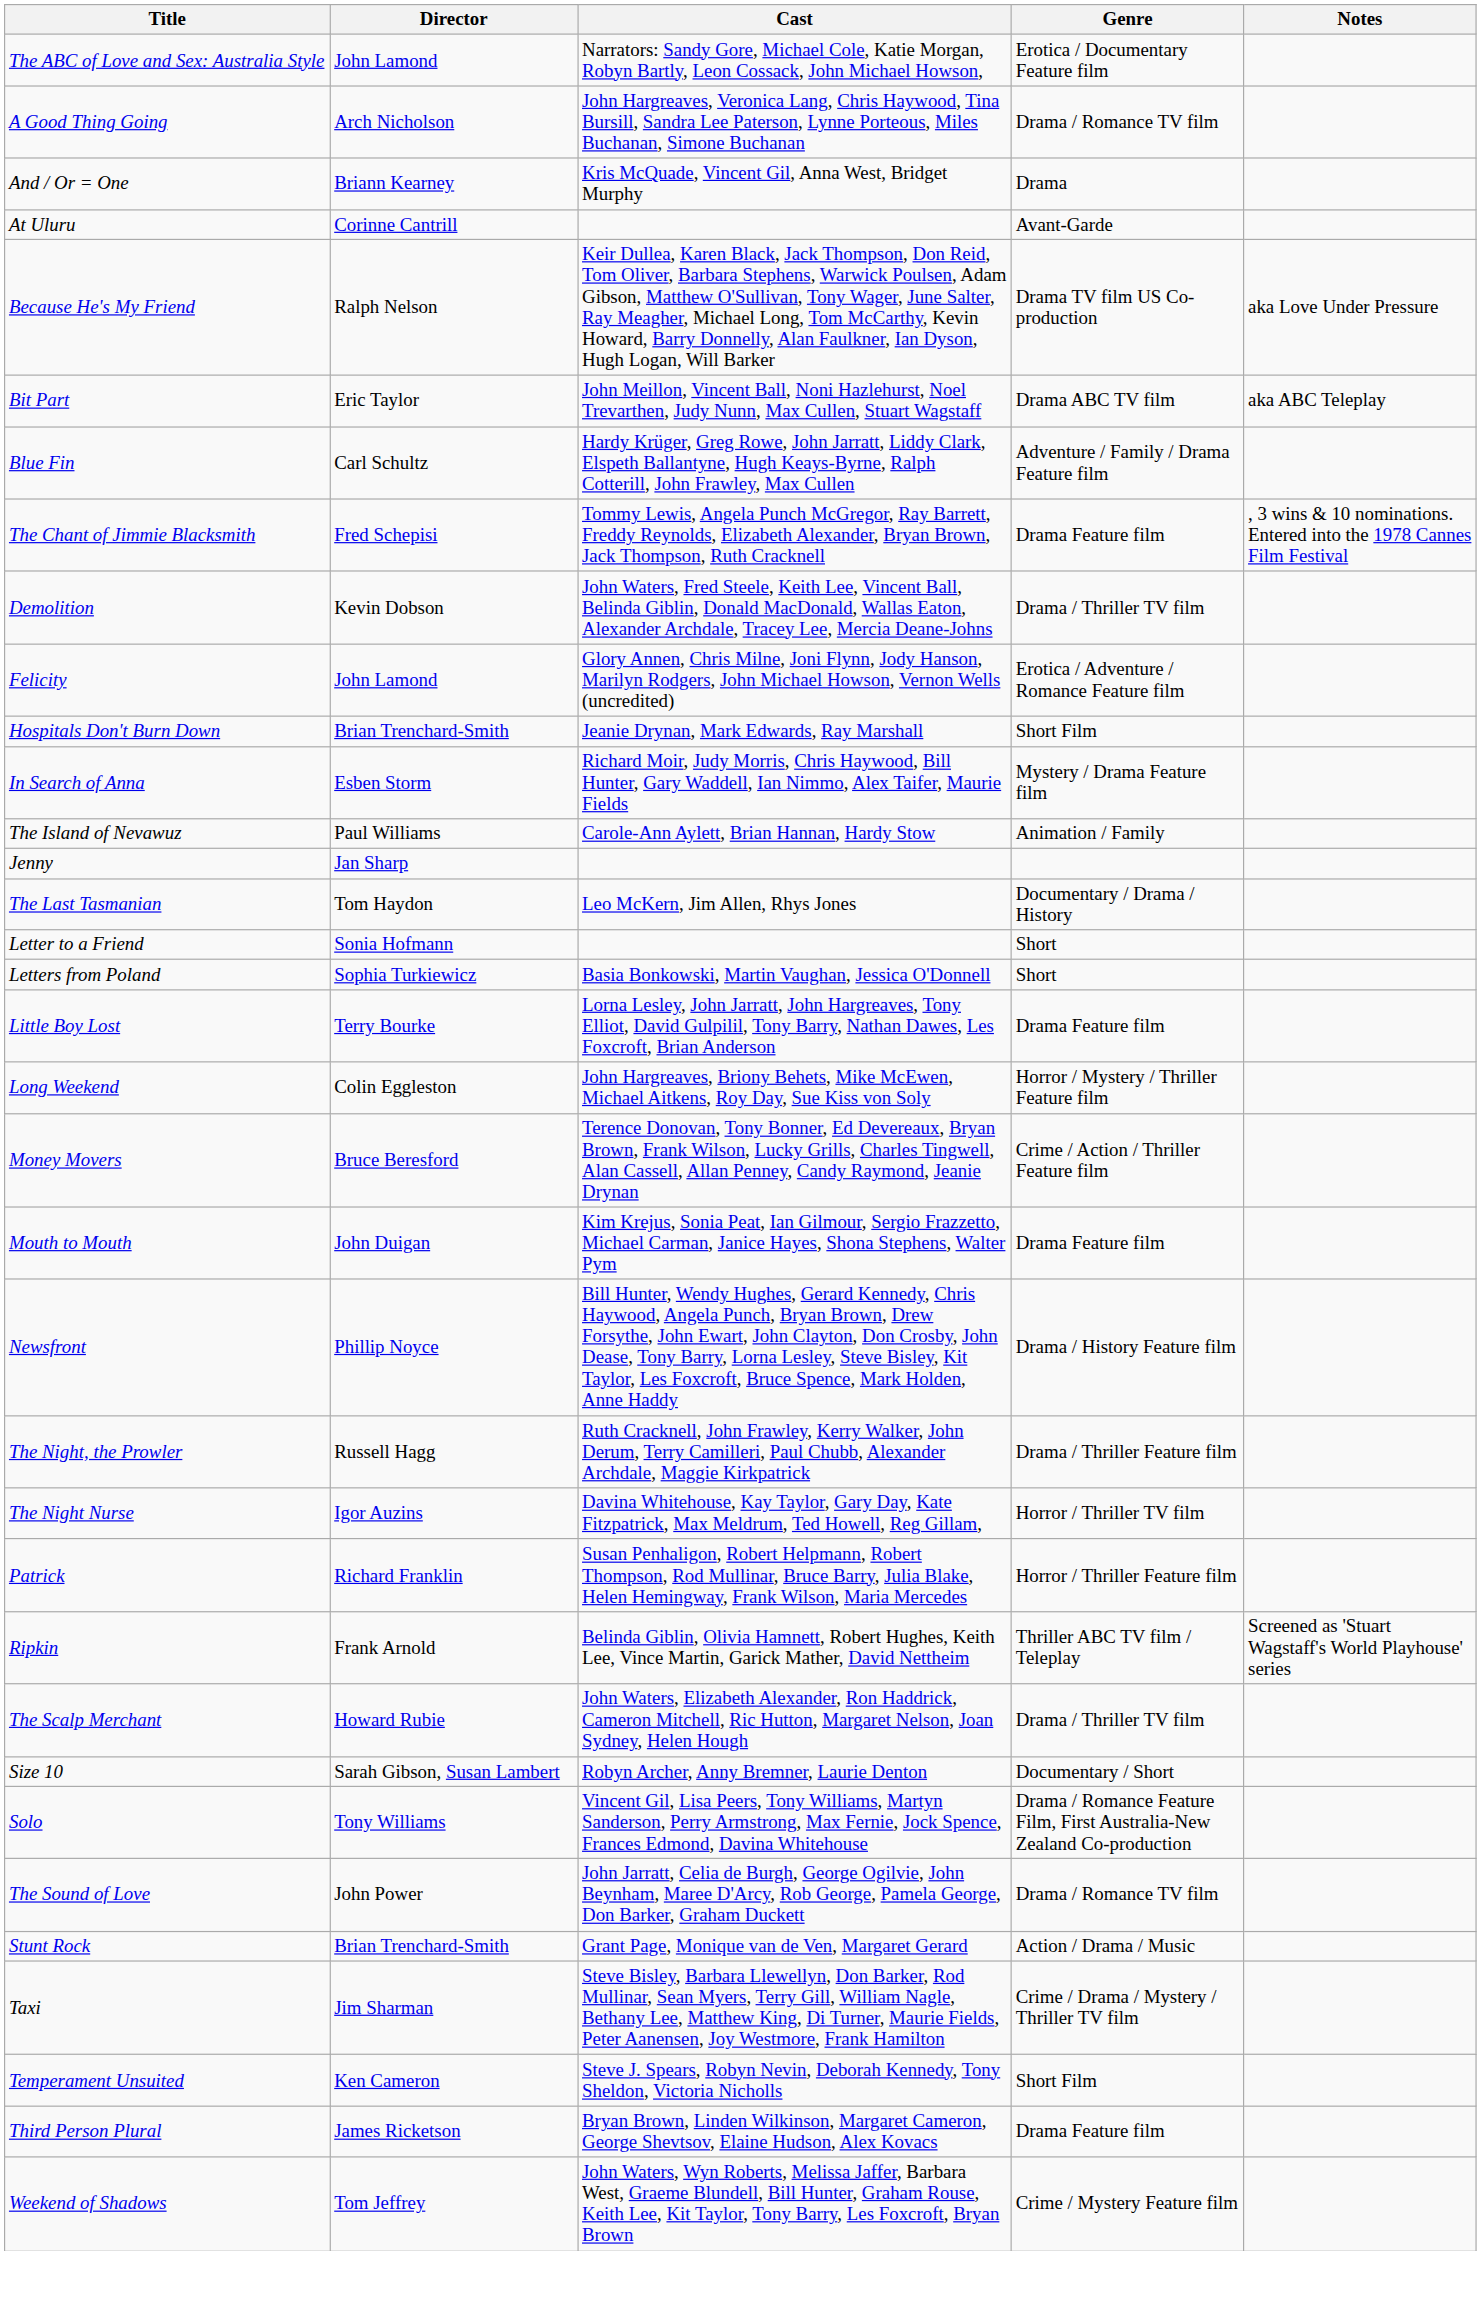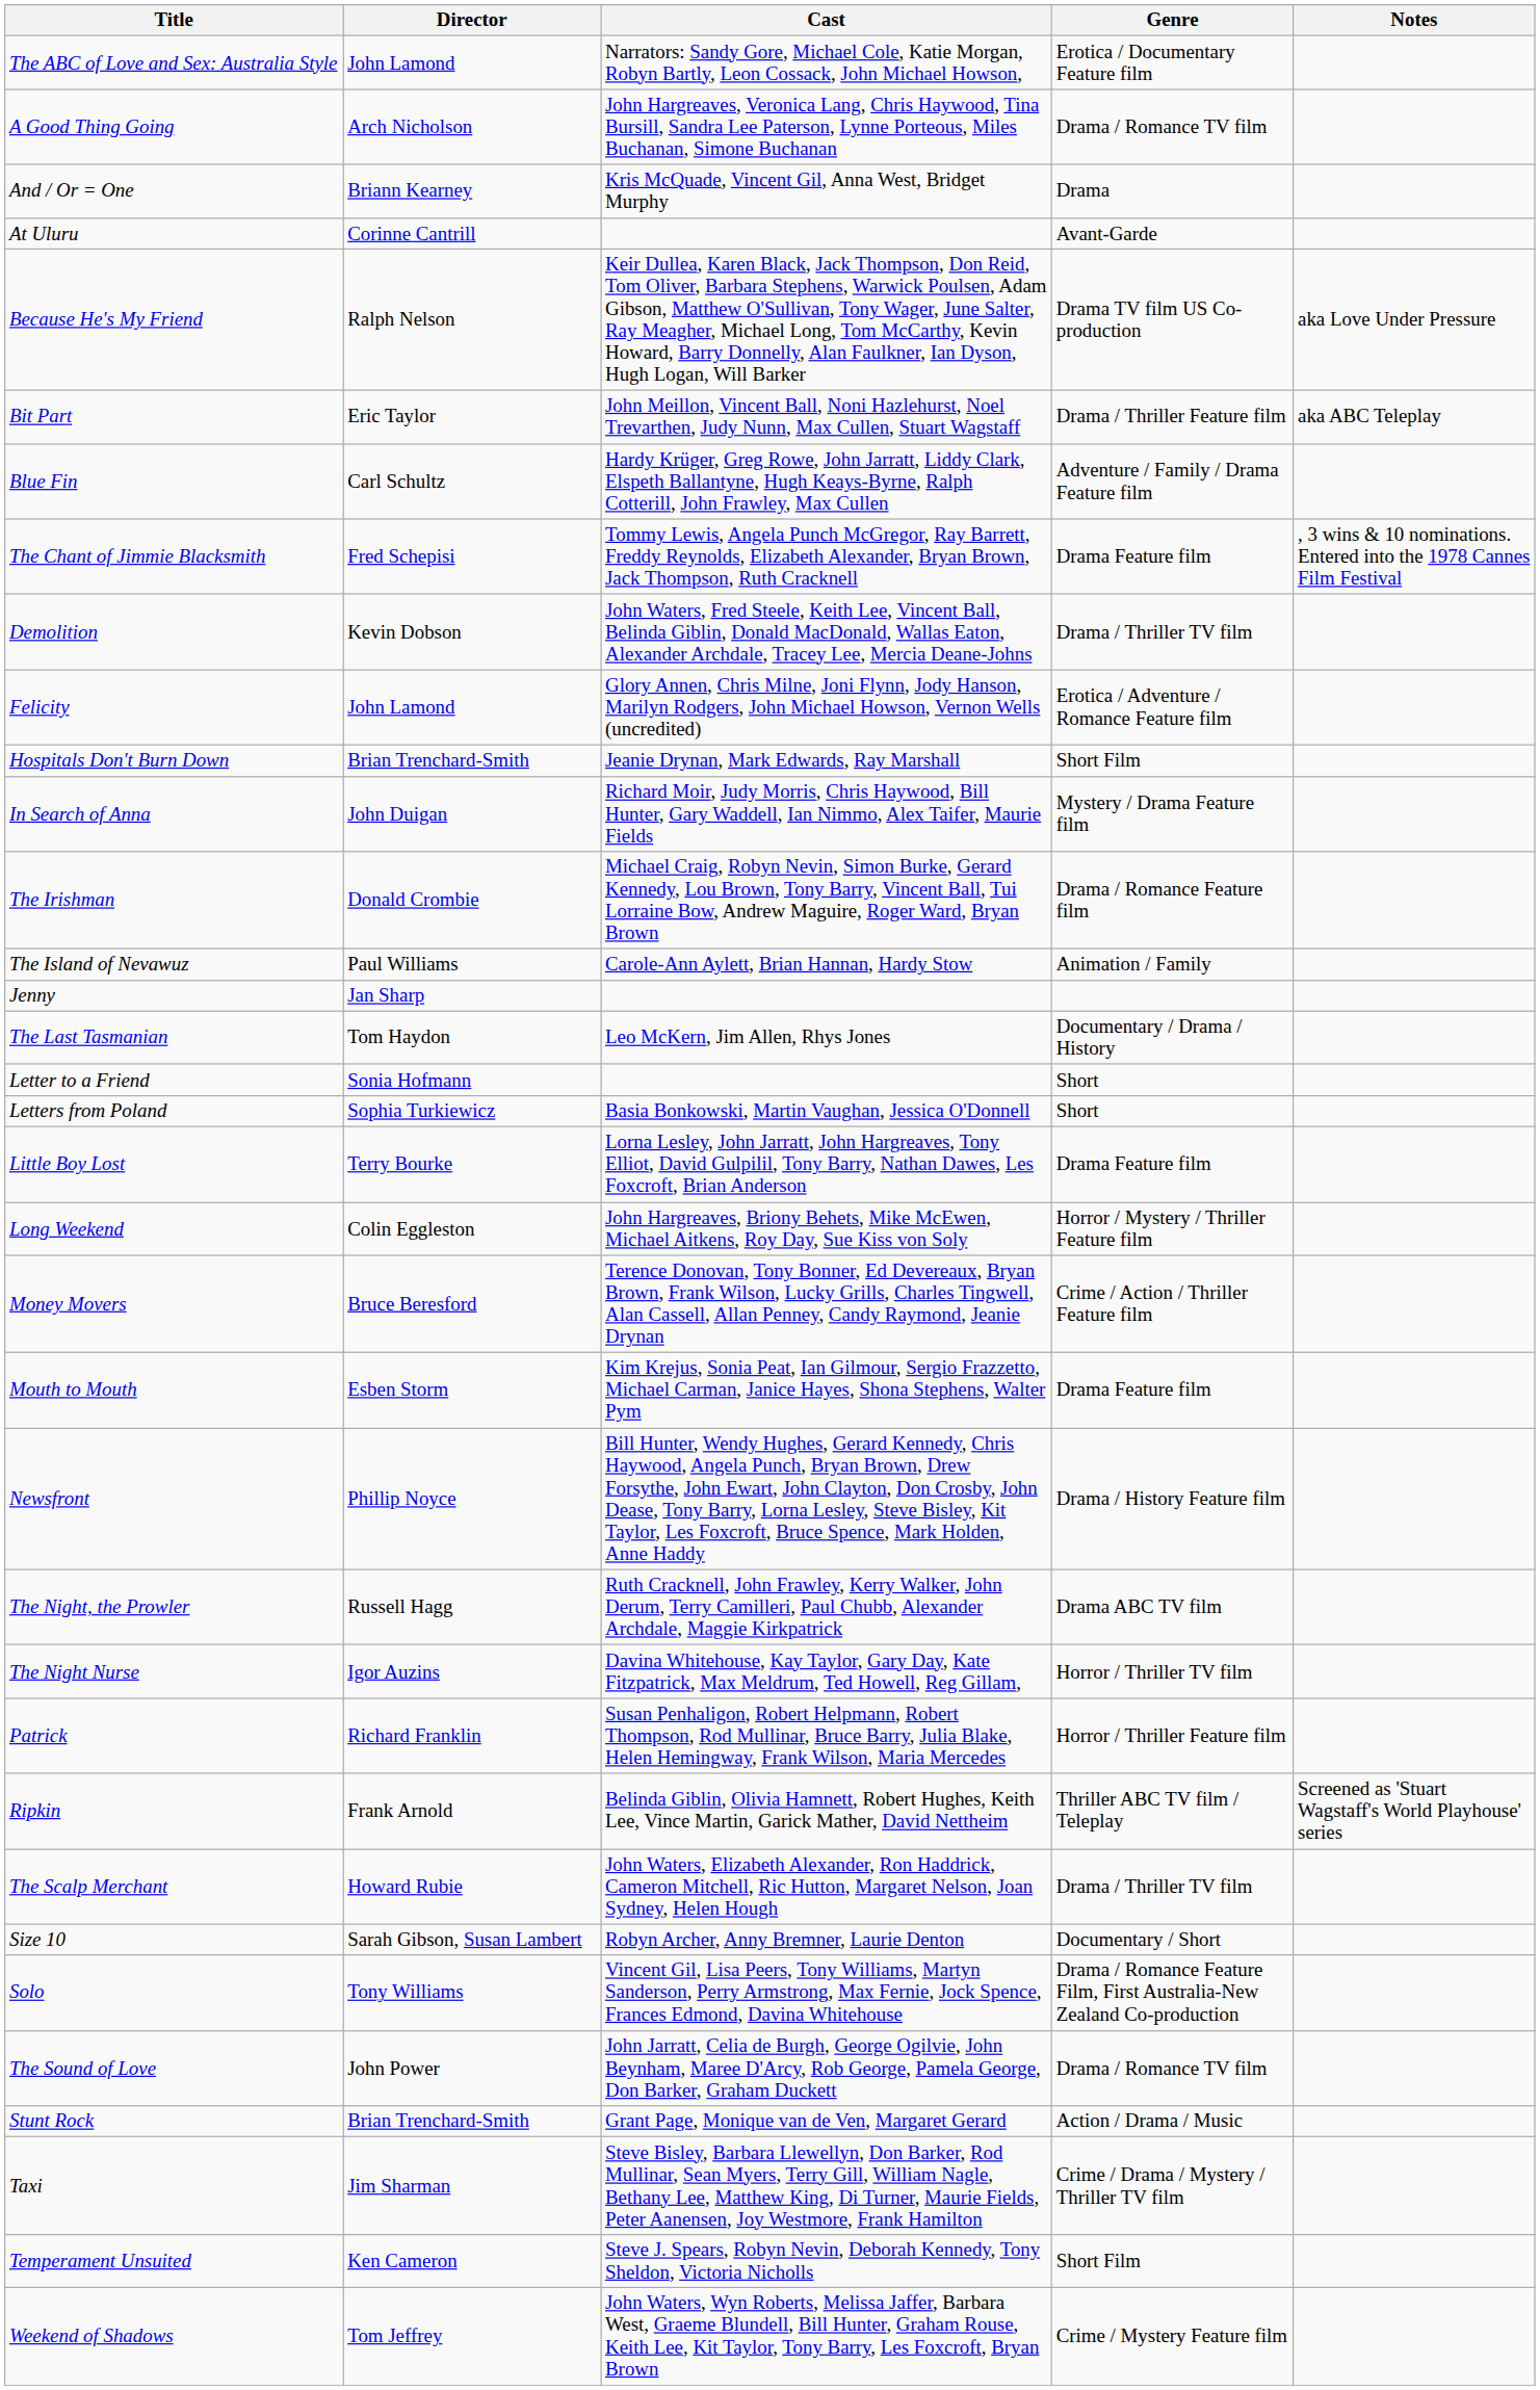Bit Part | Genre: Drama ABC TV film -> Drama / Thriller Feature film
In Search of Anna | Director: Esben Storm -> John Duigan
+ row: The Irishman | Donald Crombie | Michael Craig, Robyn Nevin, Simon Burke, Gerard Kennedy, Lou Brown, Tony Barry, Vincent Ball, Tui Lorraine Bow, Andrew Maguire, Roger Ward, Bryan Brown | Drama / Romance Feature film
Mouth to Mouth | Director: John Duigan -> Esben Storm
The Night, the Prowler | Genre: Drama / Thriller Feature film -> Drama ABC TV film
- row: Third Person Plural | James Ricketson | Bryan Brown, Linden Wilkinson, Margaret Cameron, George Shevtsov, Elaine Hudson, Alex Kovacs | Drama Feature film
